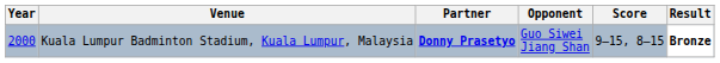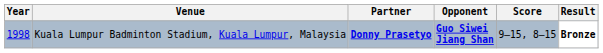Kuala Lumpur Badminton Stadium, Kuala Lumpur, Malaysia | Year: 2000 -> 1998
Kuala Lumpur Badminton Stadium, Kuala Lumpur, Malaysia | Opponent: normal -> bold
